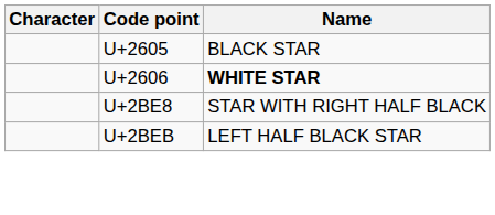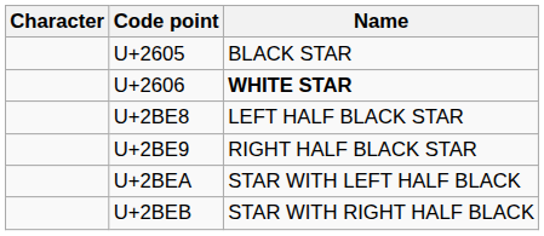U+2BE8 | Name: STAR WITH RIGHT HALF BLACK -> LEFT HALF BLACK STAR
+ row: U+2BE9 | RIGHT HALF BLACK STAR
+ row: U+2BEA | STAR WITH LEFT HALF BLACK
U+2BEB | Name: LEFT HALF BLACK STAR -> STAR WITH RIGHT HALF BLACK
